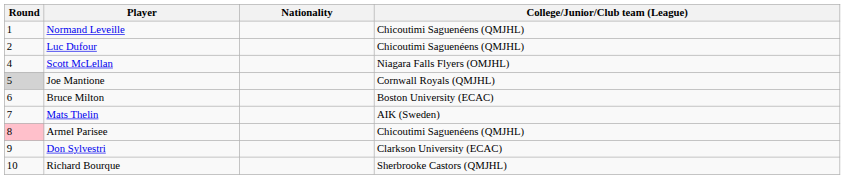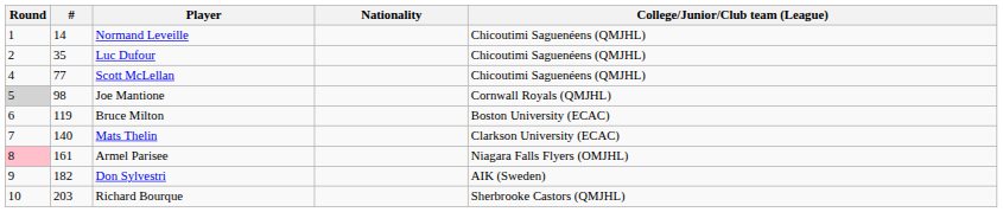+ column: # | 14 | 35 | 77 | 98 | 119 | 140 | 161 | 182 | 203
Scott McLellan | College/Junior/Club team (League): Niagara Falls Flyers (OMJHL) -> Chicoutimi Saguenéens (QMJHL)
Mats Thelin | College/Junior/Club team (League): AIK (Sweden) -> Clarkson University (ECAC)
Armel Parisee | College/Junior/Club team (League): Chicoutimi Saguenéens (QMJHL) -> Niagara Falls Flyers (OMJHL)
Don Sylvestri | College/Junior/Club team (League): Clarkson University (ECAC) -> AIK (Sweden)
